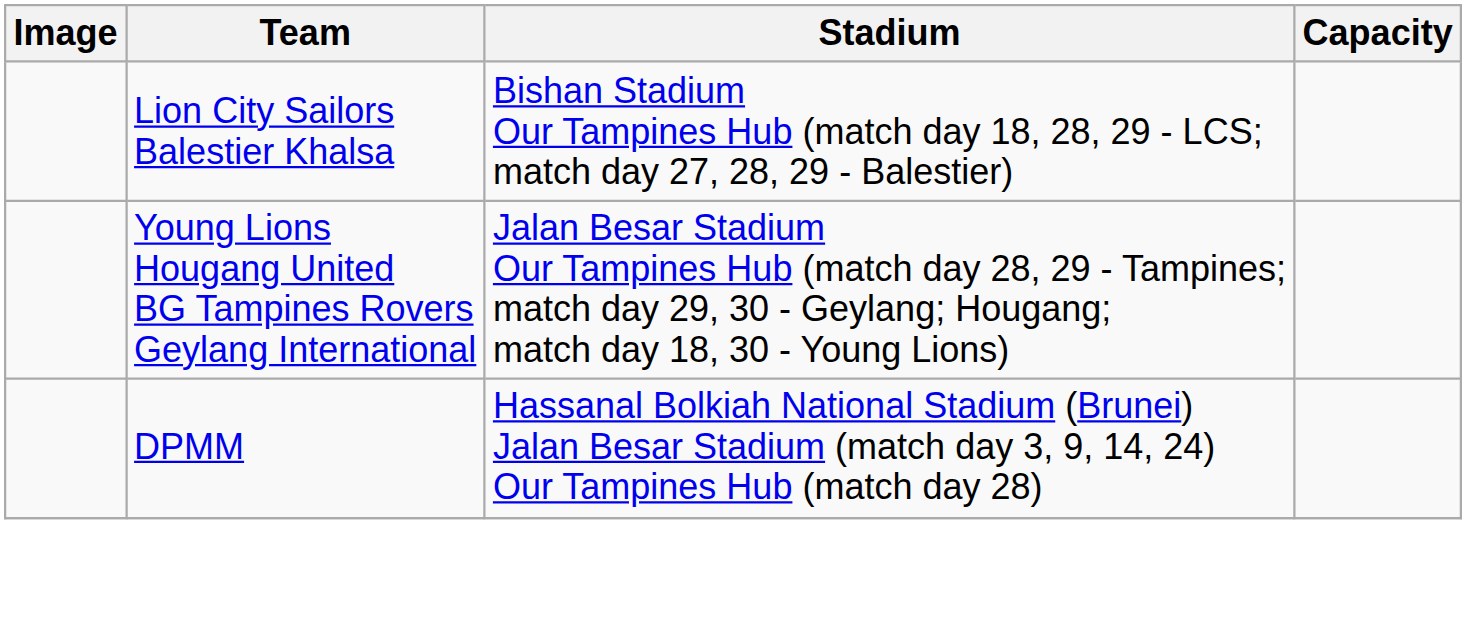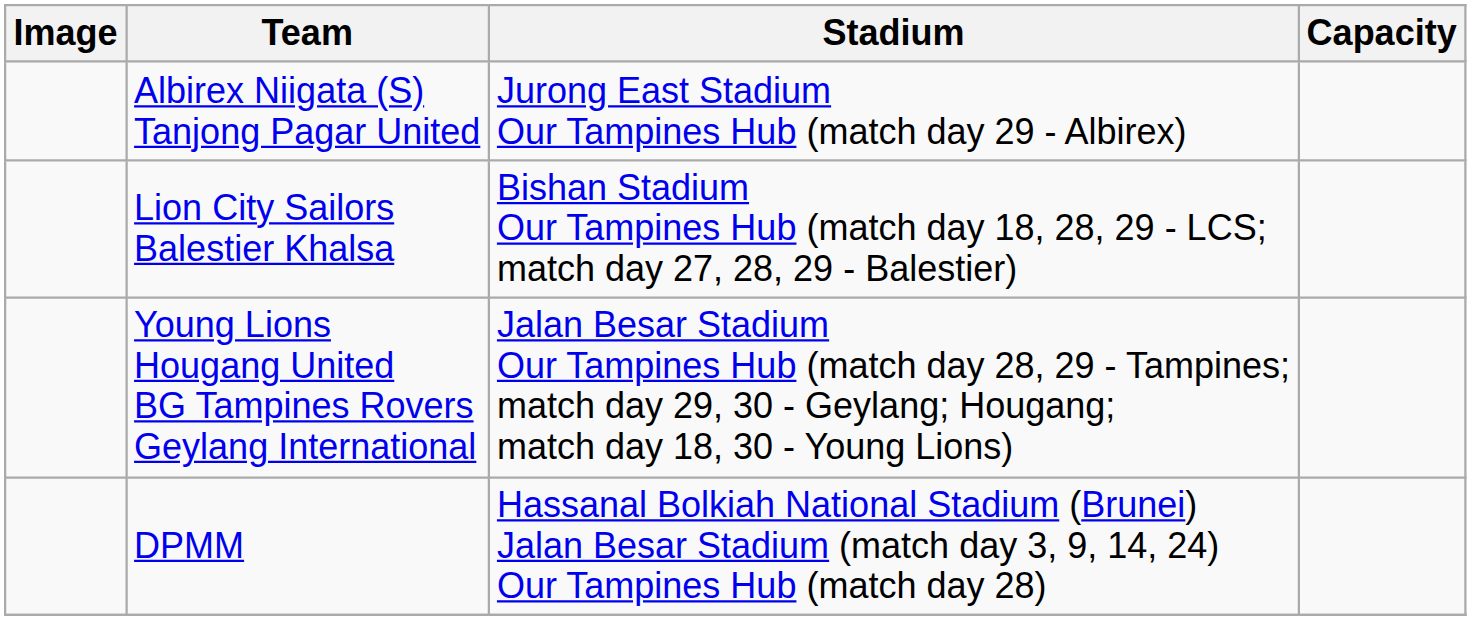+ row: Albirex Niigata (S) Tanjong Pagar United | Jurong East Stadium Our Tampines Hub (match day 29 - Albirex)
